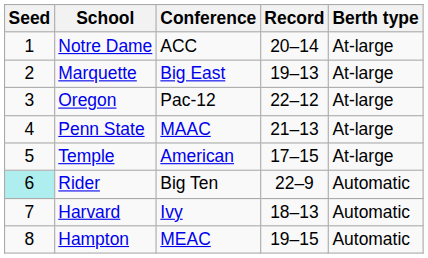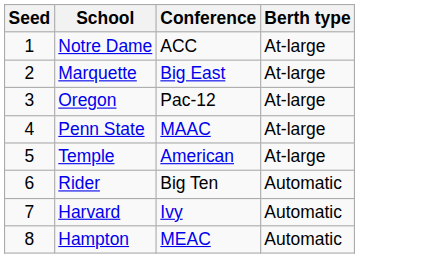- column: Record | 20–14 | 19–13 | 22–12 | 21–13 | 17–15 | 22–9 | 18–13 | 19–15
Rider | Seed: paleturquoise background -> no background
